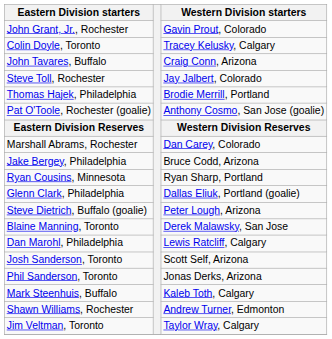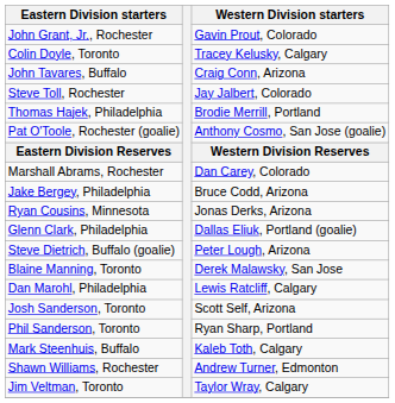Ryan Cousins, Minnesota | Western Division starters: Ryan Sharp, Portland -> Jonas Derks, Arizona
Phil Sanderson, Toronto | Western Division starters: Jonas Derks, Arizona -> Ryan Sharp, Portland
